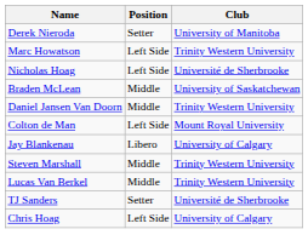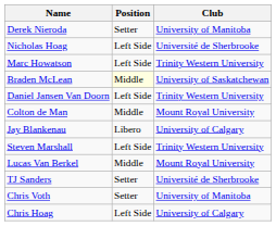rows swapped: Nicholas Hoag <-> Marc Howatson
Braden McLean | Position: no background -> lightyellow background
Daniel Jansen Van Doorn | Position: Middle -> Left Side
Colton de Man | Position: Left Side -> Middle
Steven Marshall | Position: Middle -> Left Side
Lucas Van Berkel | Club: Trinity Western University -> Mount Royal University
+ row: Chris Voth | Setter | University of Manitoba
